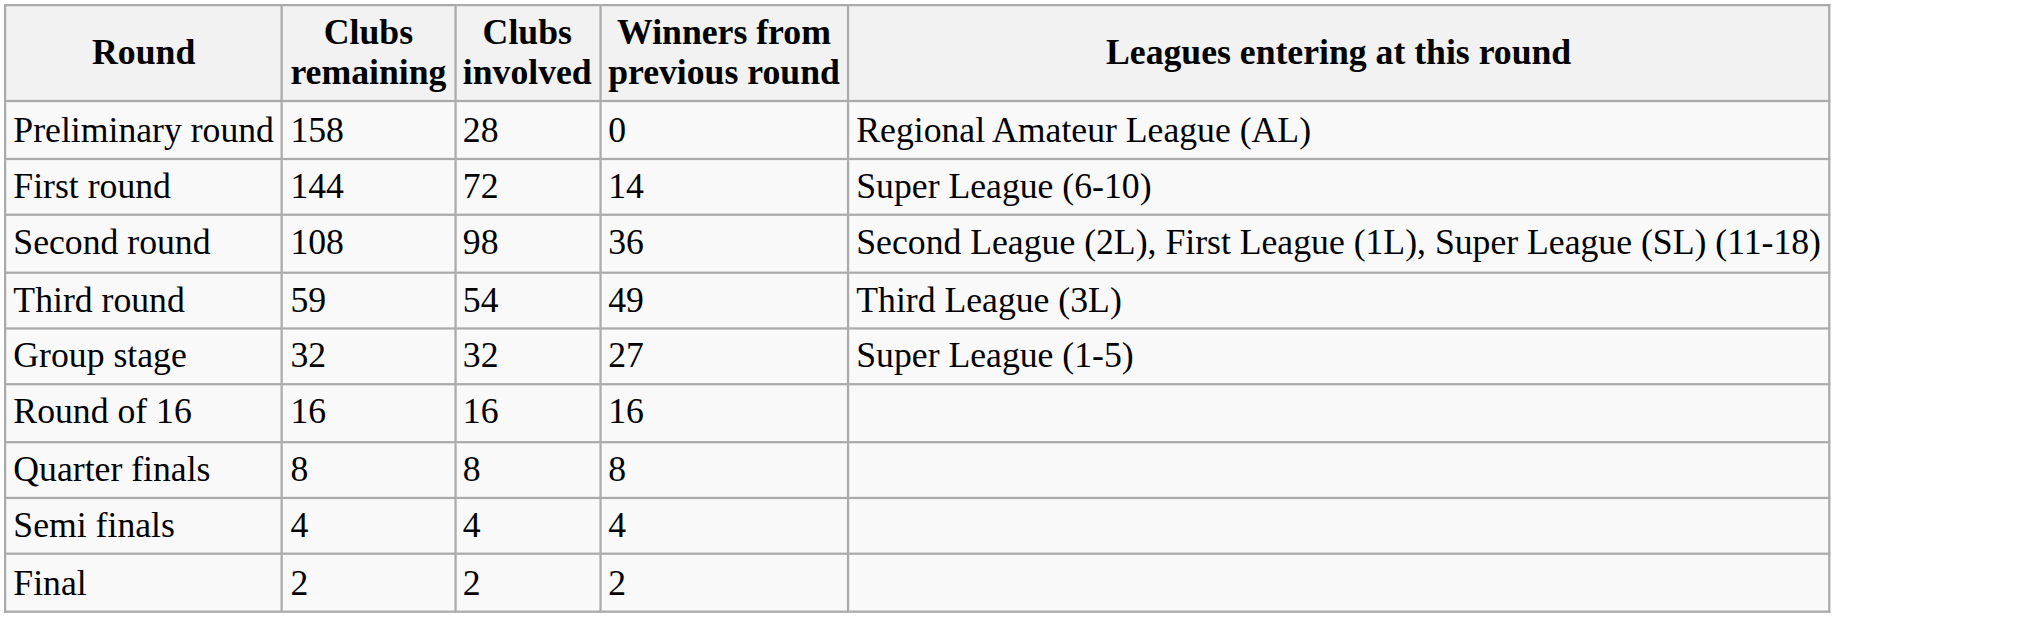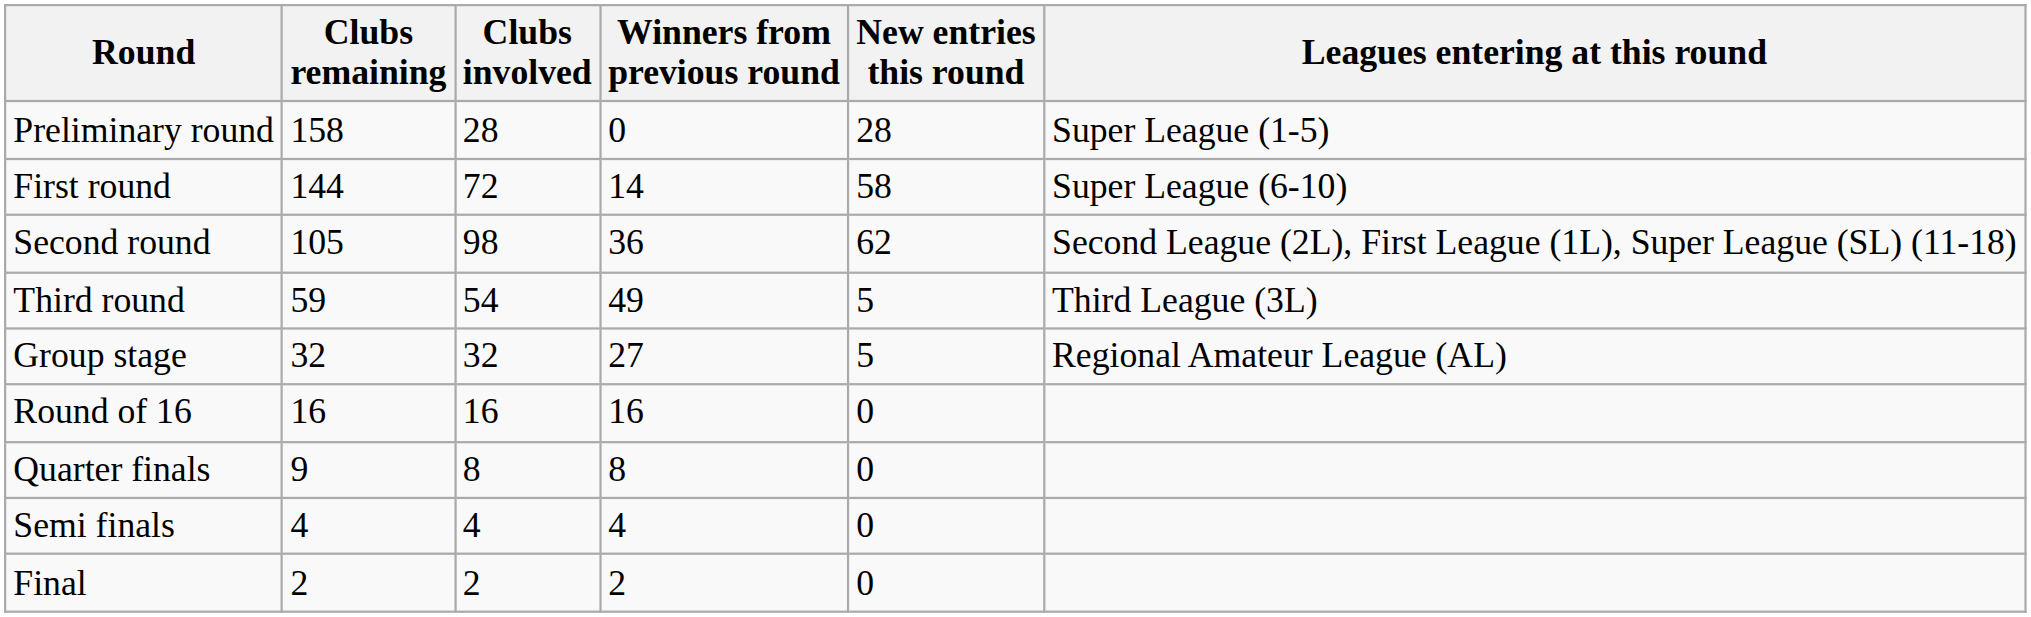+ column: New entries this round | 28 | 58 | 62 | 5 | 5 | 0 | 0 | 0 | 0
Preliminary round | Leagues entering at this round: Regional Amateur League (AL) -> Super League (1-5)
Second round | Clubs remaining: 108 -> 105
Group stage | Leagues entering at this round: Super League (1-5) -> Regional Amateur League (AL)
Quarter finals | Clubs remaining: 8 -> 9
